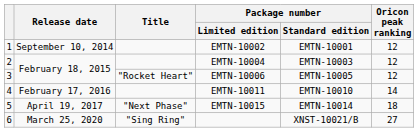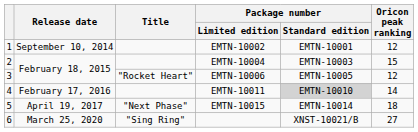EMTN-10004 | Oricon peak ranking: 12 -> 15
EMTN-10011 | Package number / Standard edition: no background -> lightgrey background
